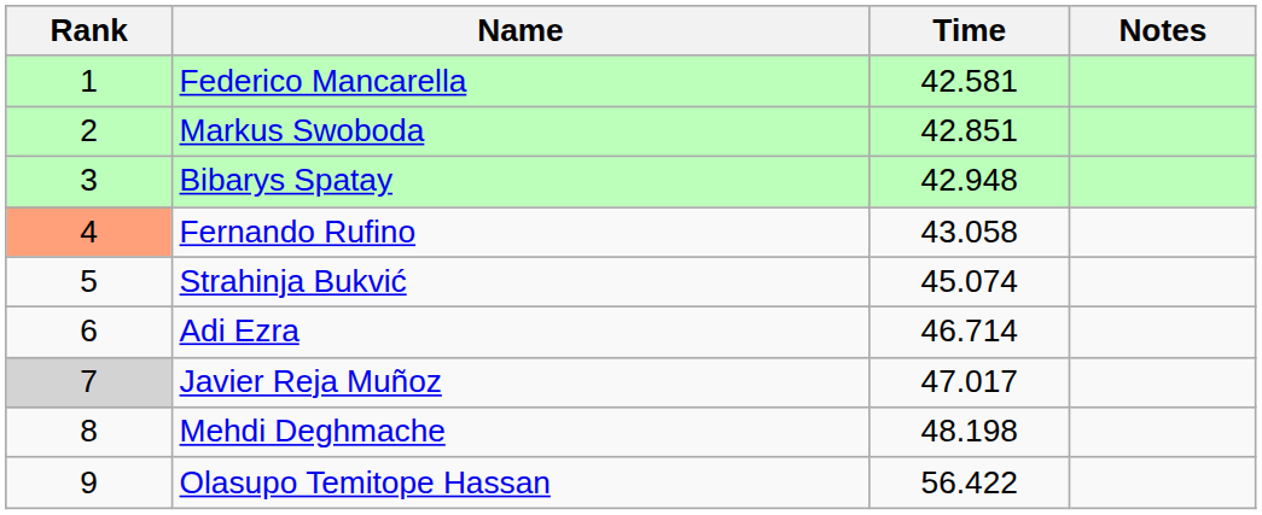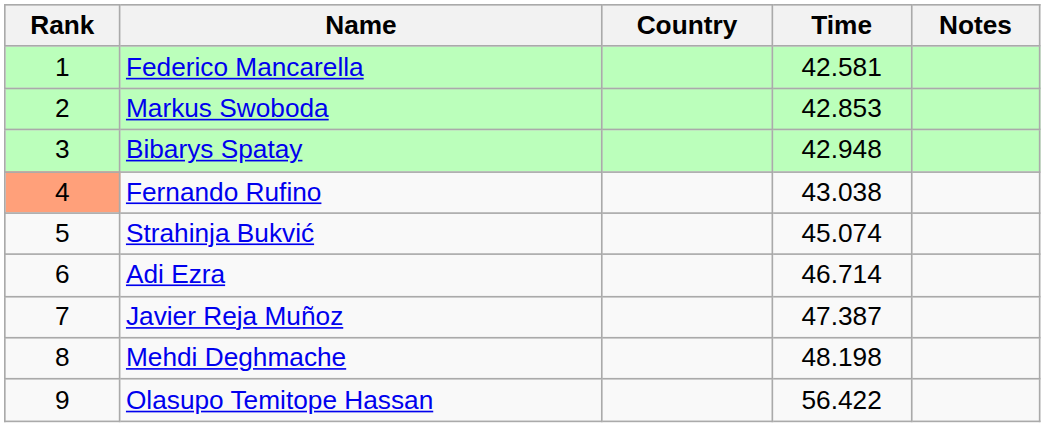+ column: Country
Markus Swoboda | Time: 42.851 -> 42.853
Fernando Rufino | Time: 43.058 -> 43.038
Javier Reja Muñoz | Rank: lightgrey background -> no background
Javier Reja Muñoz | Time: 47.017 -> 47.387
